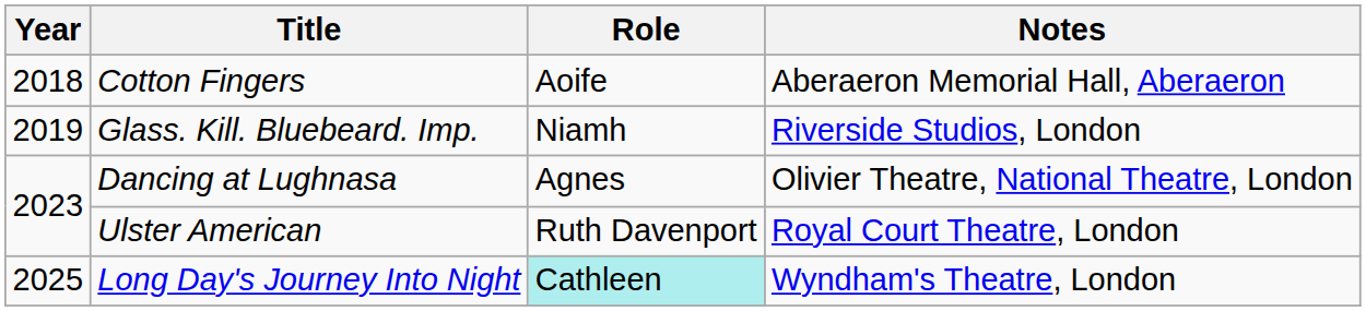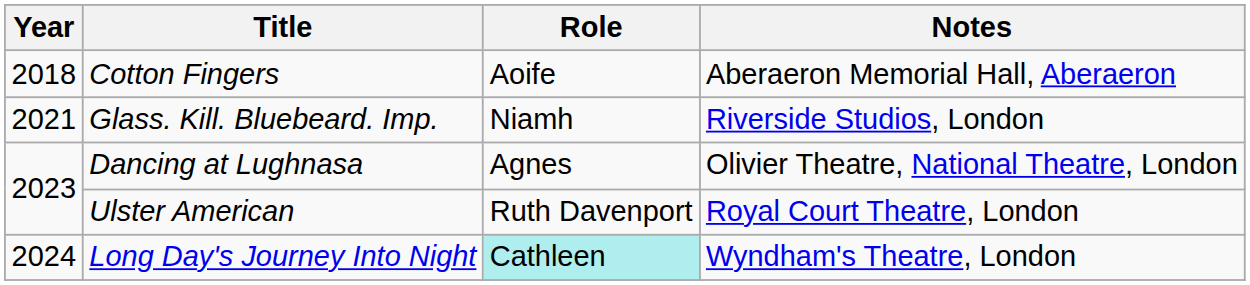Glass. Kill. Bluebeard. Imp. | Year: 2019 -> 2021
Long Day's Journey Into Night | Year: 2025 -> 2024
